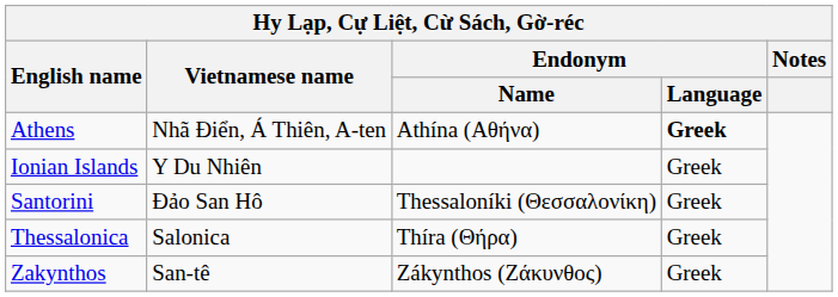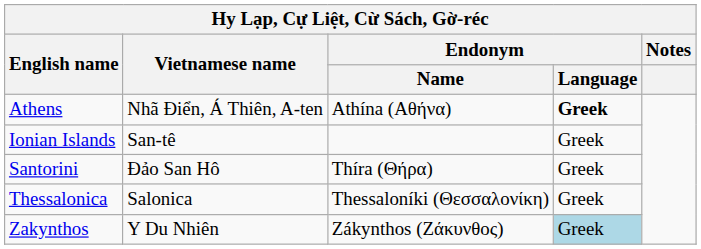Ionian Islands | Vietnamese name: Y Du Nhiên -> San-tê
Santorini | Endonym / Name: Thessaloníki (Θεσσαλονίκη) -> Thíra (Θήρα)
Thessalonica | Endonym / Name: Thíra (Θήρα) -> Thessaloníki (Θεσσαλονίκη)
Zakynthos | Vietnamese name: San-tê -> Y Du Nhiên
Zakynthos | Endonym / Language: no background -> lightblue background
